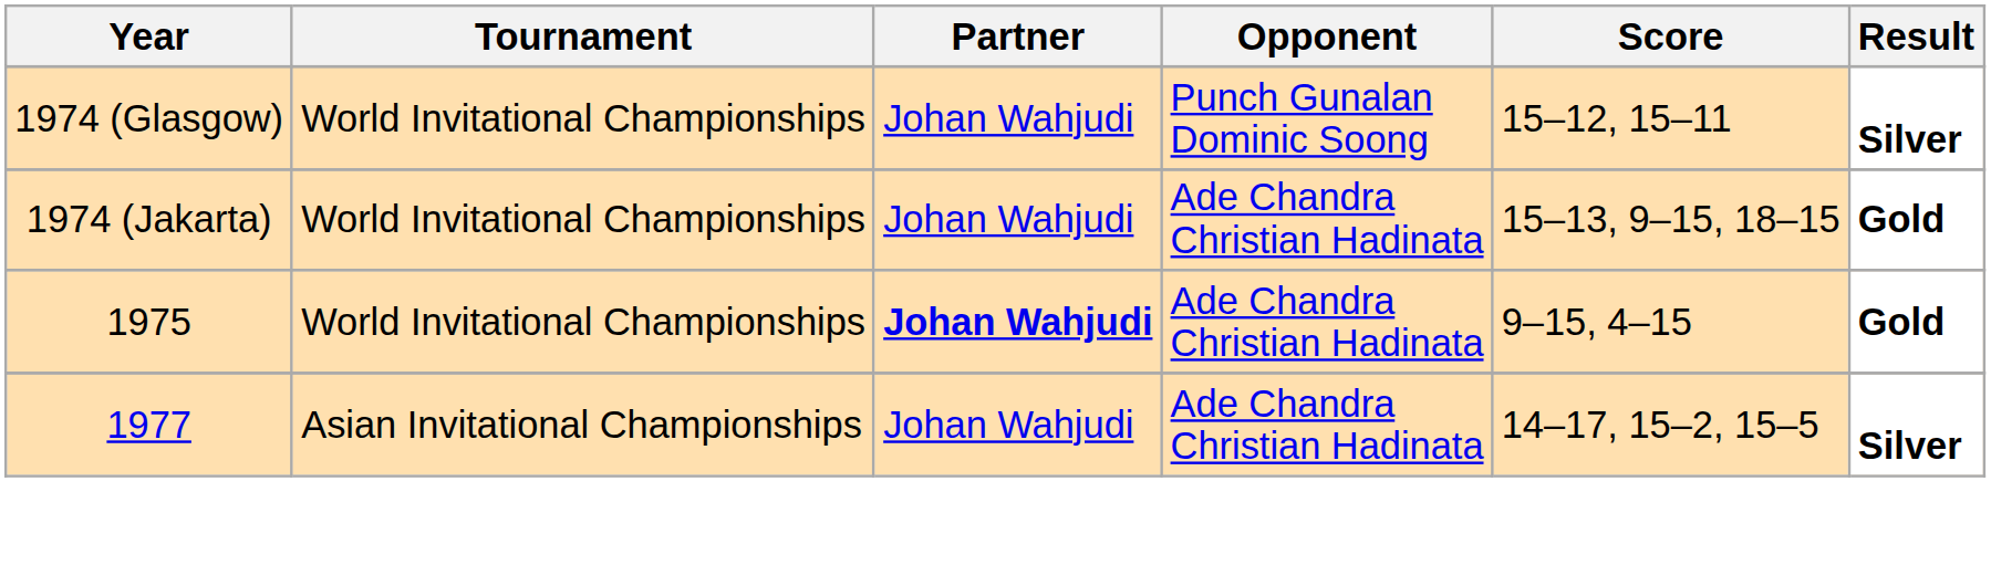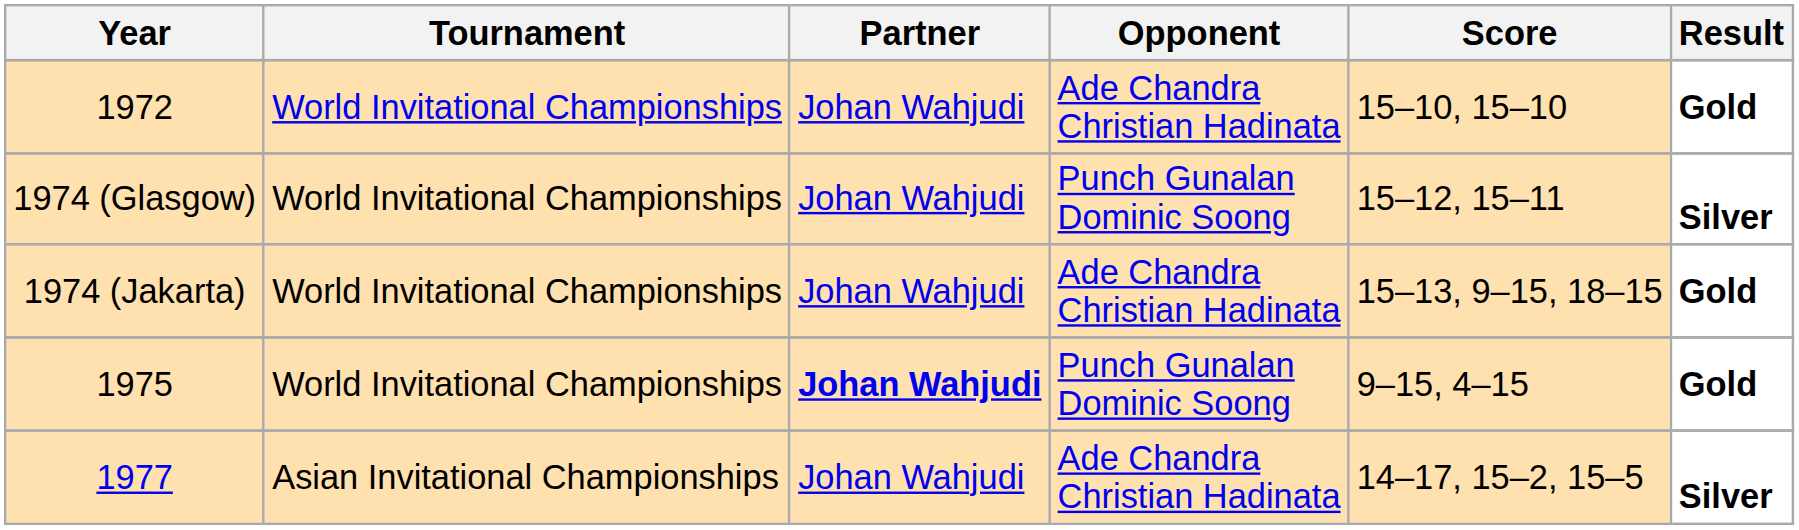+ row: 1972 | World Invitational Championships | Johan Wahjudi | Ade Chandra Christian Hadinata | 15–10, 15–10 | Gold
1975 | Opponent: Ade Chandra Christian Hadinata -> Punch Gunalan Dominic Soong
